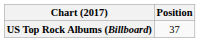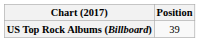US Top Rock Albums (Billboard) | Position: 37 -> 39
